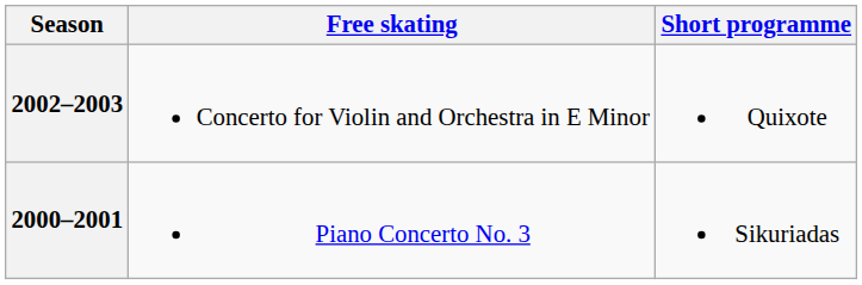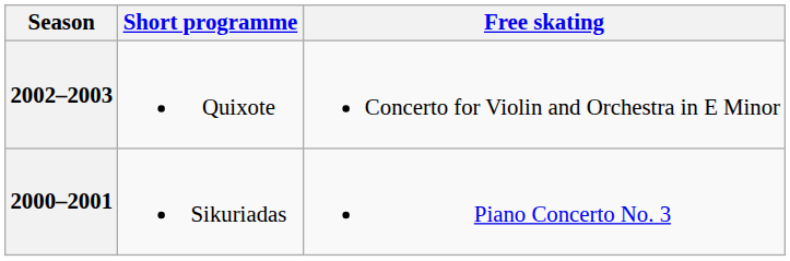columns swapped: Short programme <-> Free skating
